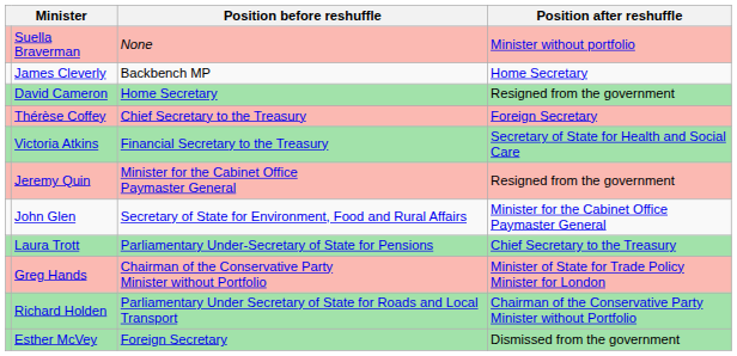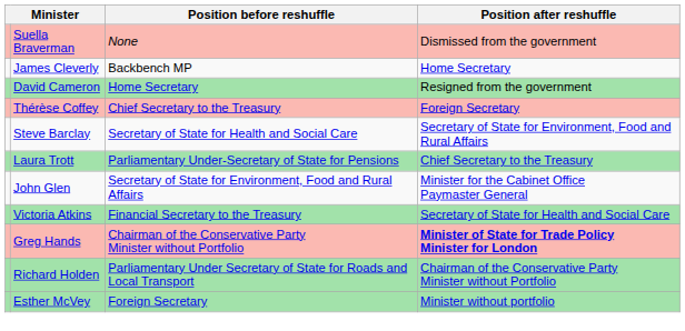Suella Braverman | Position after reshuffle: Minister without portfolio -> Dismissed from the government
+ row: Steve Barclay | Secretary of State for Health and Social Care | Secretary of State for Environment, Food and Rural Affairs
rows swapped: Victoria Atkins <-> Laura Trott
- row: Jeremy Quin | Minister for the Cabinet Office Paymaster General | Resigned from the government
Greg Hands | Position after reshuffle: normal -> bold
Esther McVey | Position after reshuffle: Dismissed from the government -> Minister without portfolio
